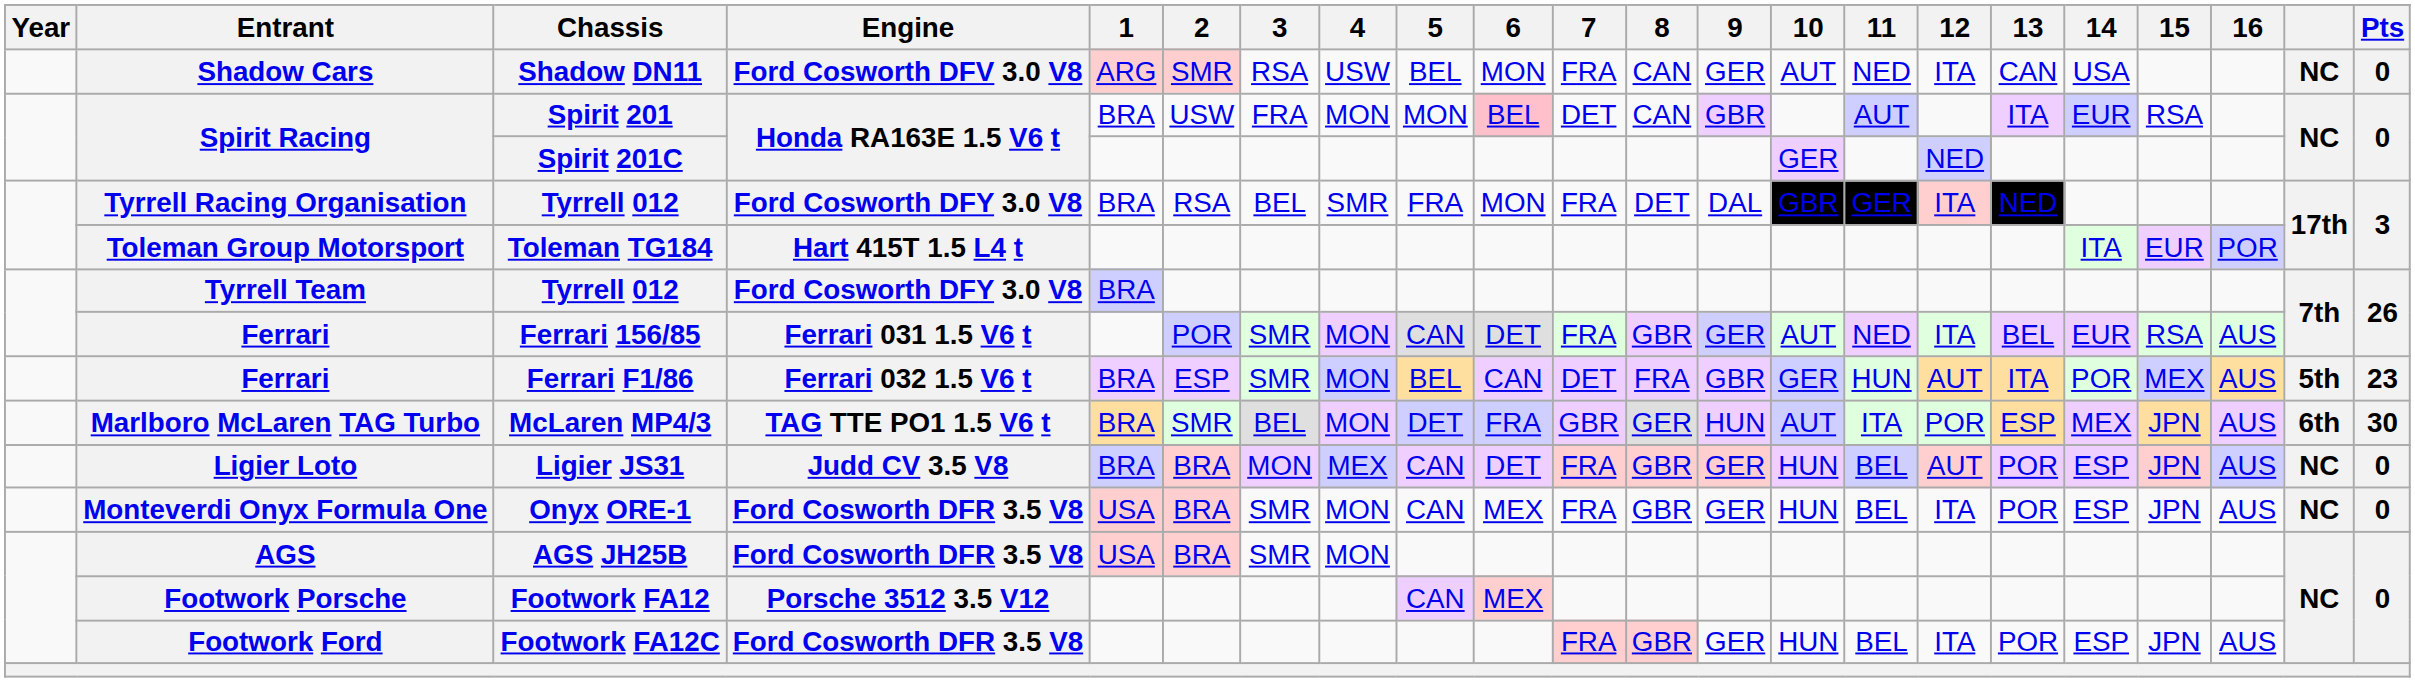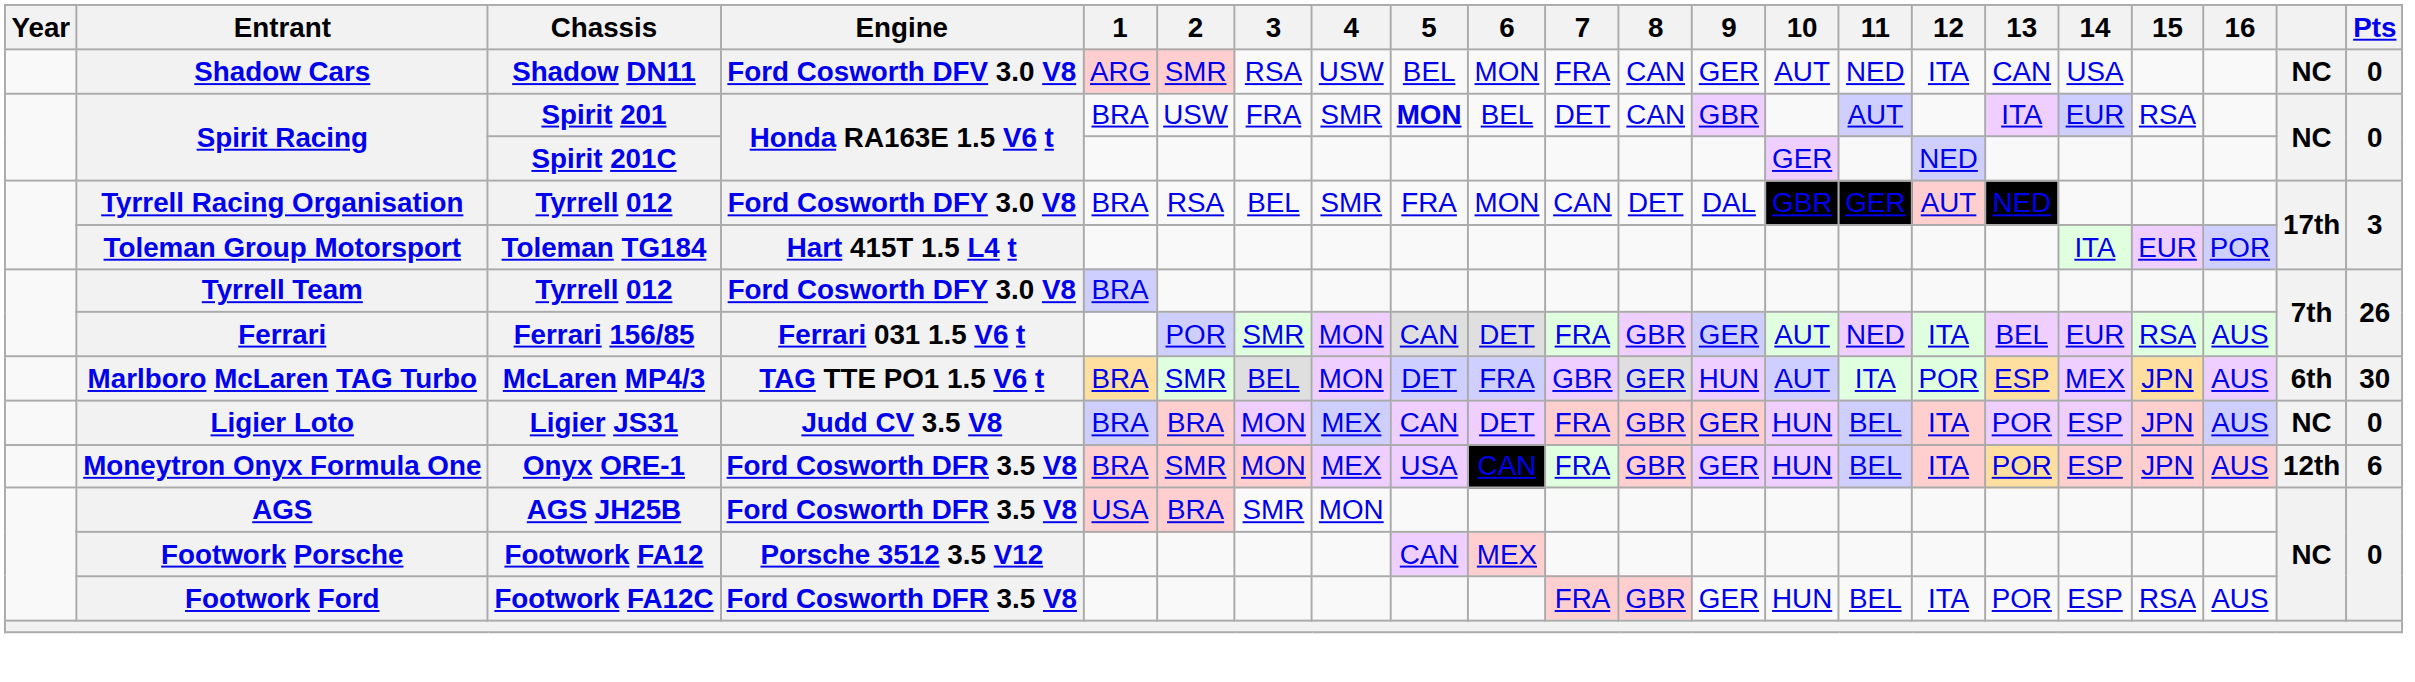Spirit Racing / Spirit 201 | 4: MON -> SMR
Spirit Racing / Spirit 201 | 5: normal -> bold
Spirit Racing / Spirit 201 | 6: pink background -> no background
Tyrrell Racing Organisation | 7: FRA -> CAN
Tyrrell Racing Organisation | 12: ITA -> AUT
- row: Ferrari | Ferrari F1/86 | Ferrari 032 1.5 V6 t | BRA | ESP | SMR | MON | BEL | CAN | DET | FRA | GBR | GER | HUN | AUT | ITA | POR | MEX | AUS | 5th | 23
Ligier Loto | 12: AUT -> ITA
+ row: Moneytron Onyx Formula One | Onyx ORE-1 | Ford Cosworth DFR 3.5 V8 | BRA | SMR | MON | MEX | USA | CAN | FRA | GBR | GER | HUN | BEL | ITA | POR | ESP | JPN | AUS | 12th | 6
- row: Monteverdi Onyx Formula One | Onyx ORE-1 | Ford Cosworth DFR 3.5 V8 | USA | BRA | SMR | MON | CAN | MEX | FRA | GBR | GER | HUN | BEL | ITA | POR | ESP | JPN | AUS | NC | 0
Footwork Ford | 15: JPN -> RSA
